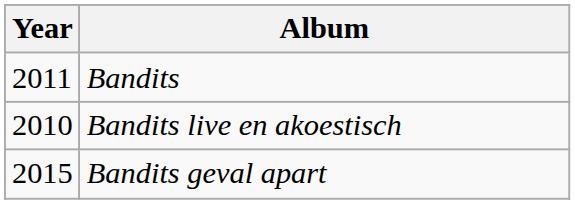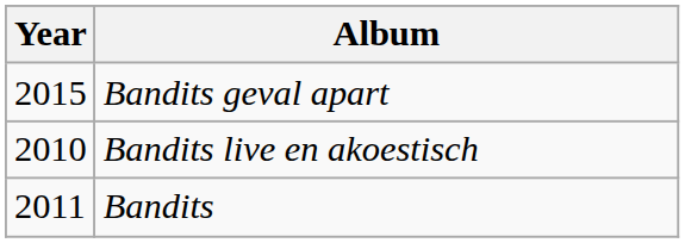rows swapped: Bandits <-> Bandits geval apart
